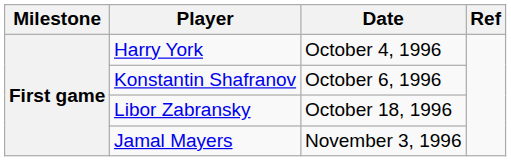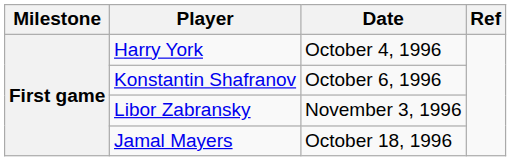Libor Zabransky | Date: October 18, 1996 -> November 3, 1996
Jamal Mayers | Date: November 3, 1996 -> October 18, 1996
